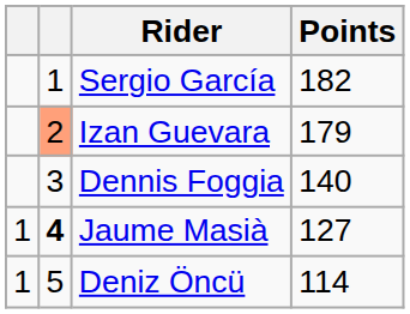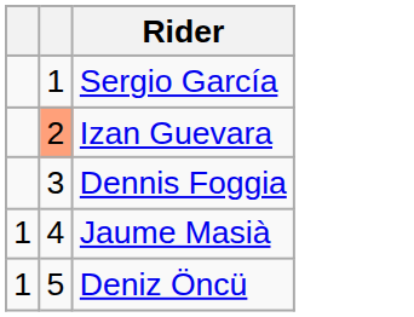- column: Points | 182 | 179 | 140 | 127 | 114
Jaume Masià | column 2: bold -> normal
